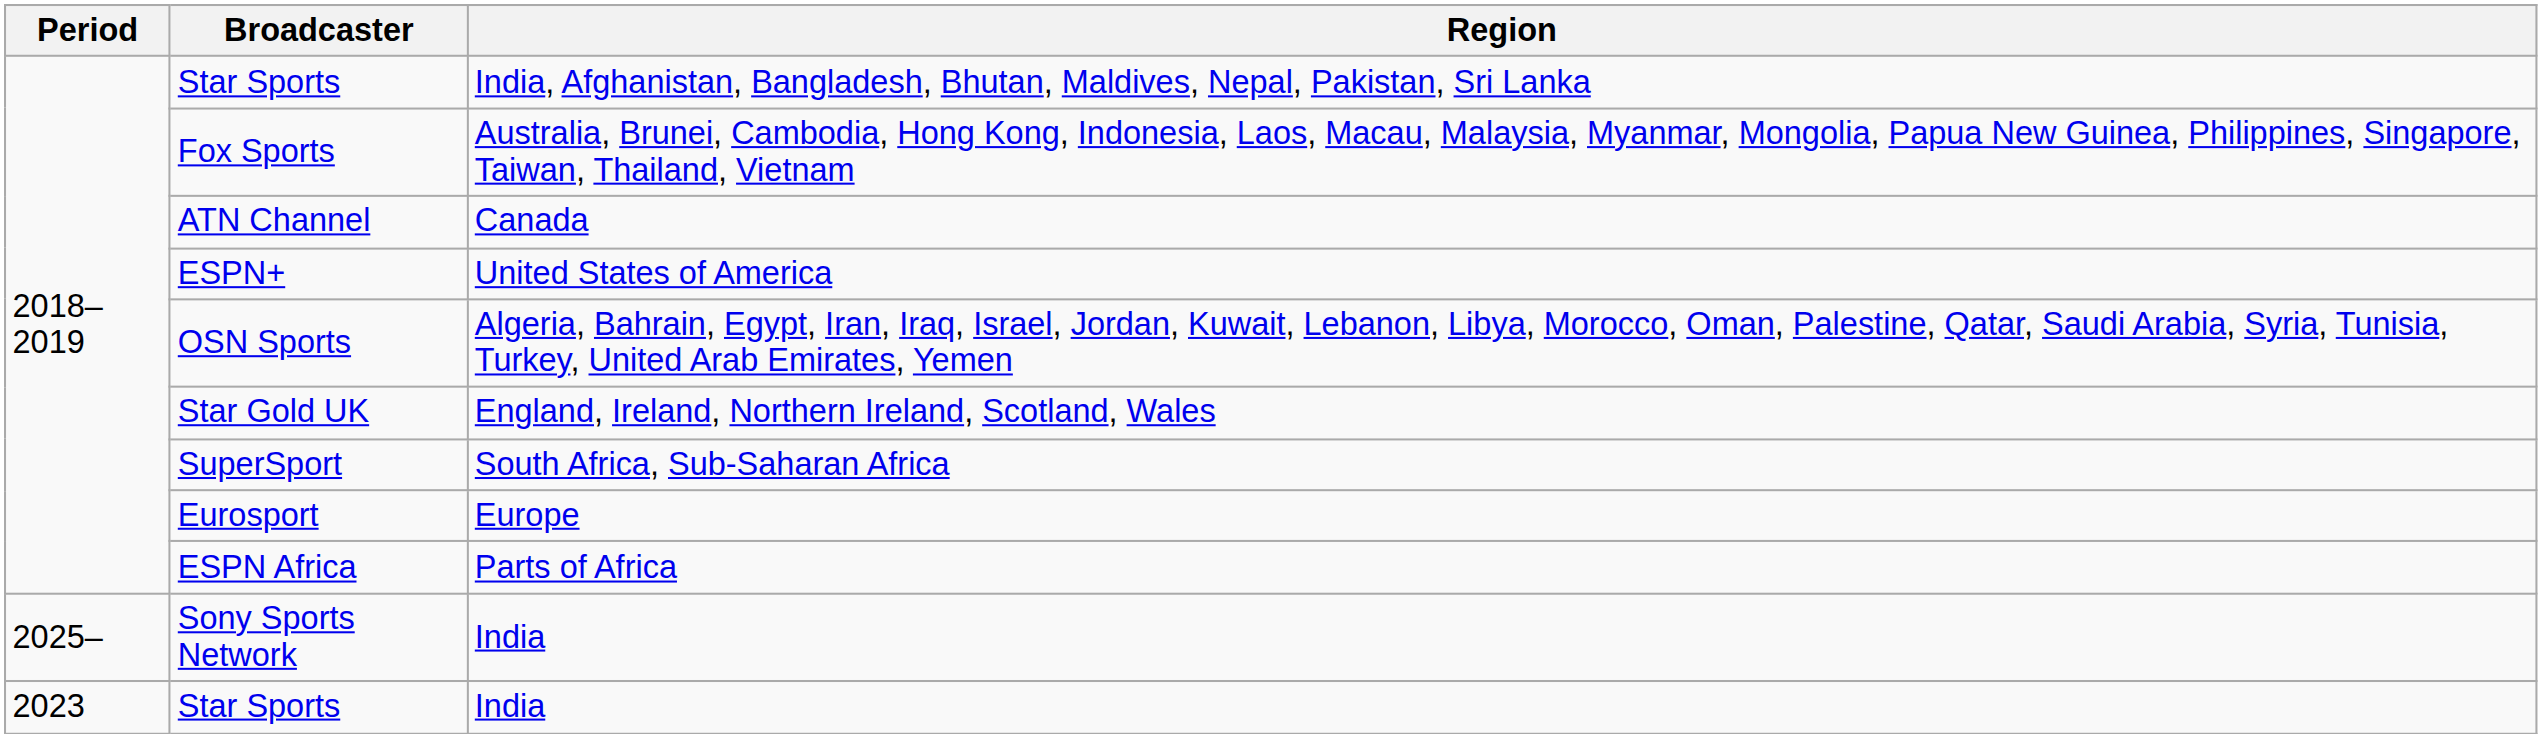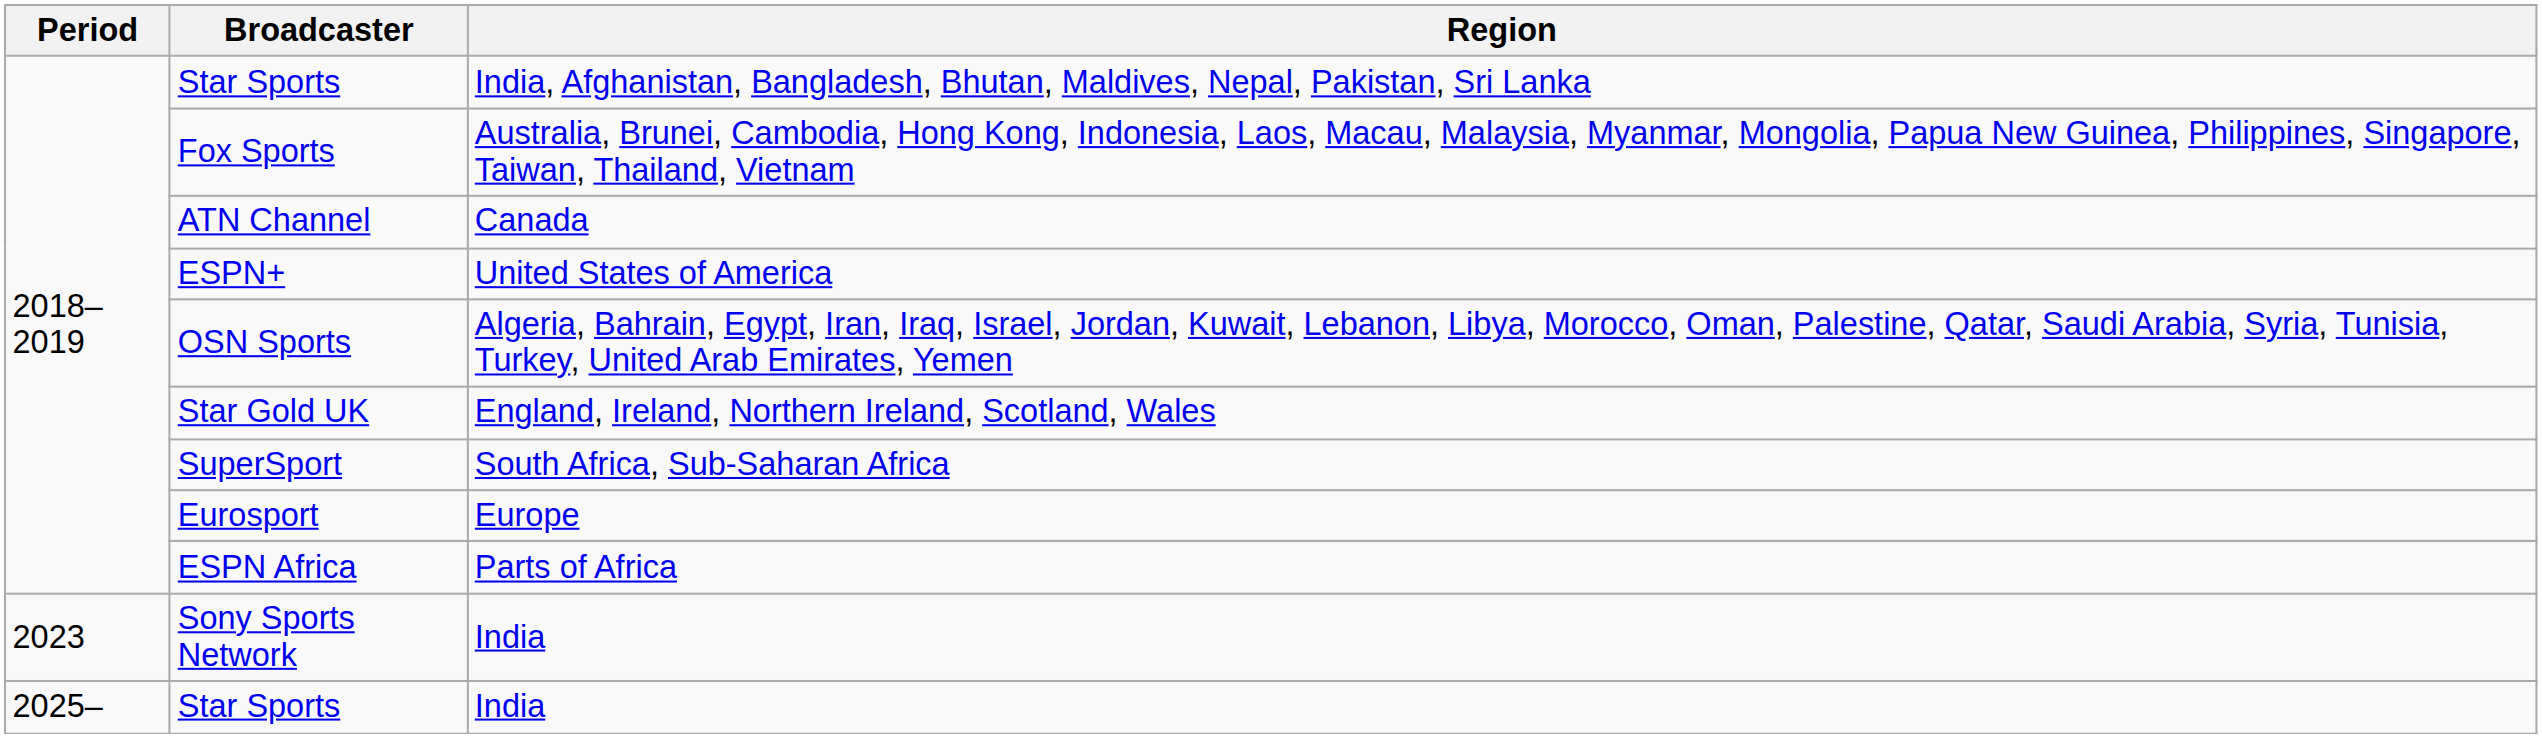Sony Sports Network | Period: 2025– -> 2023
Star Sports / India | Period: 2023 -> 2025–
